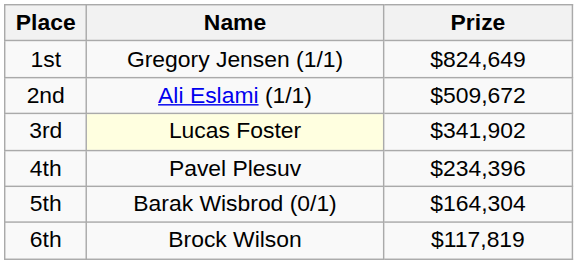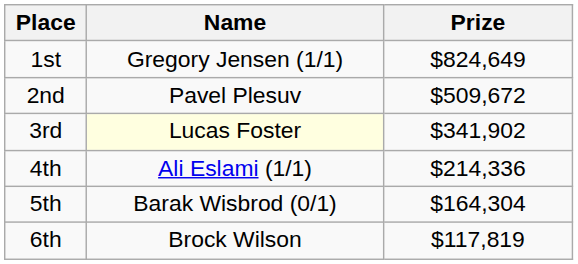2nd | Name: Ali Eslami (1/1) -> Pavel Plesuv
4th | Name: Pavel Plesuv -> Ali Eslami (1/1)
4th | Prize: $234,396 -> $214,336
